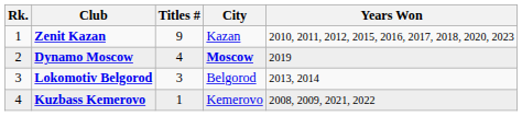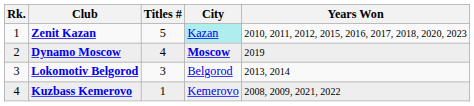Zenit Kazan | Titles #: 9 -> 5
Zenit Kazan | City: no background -> paleturquoise background
